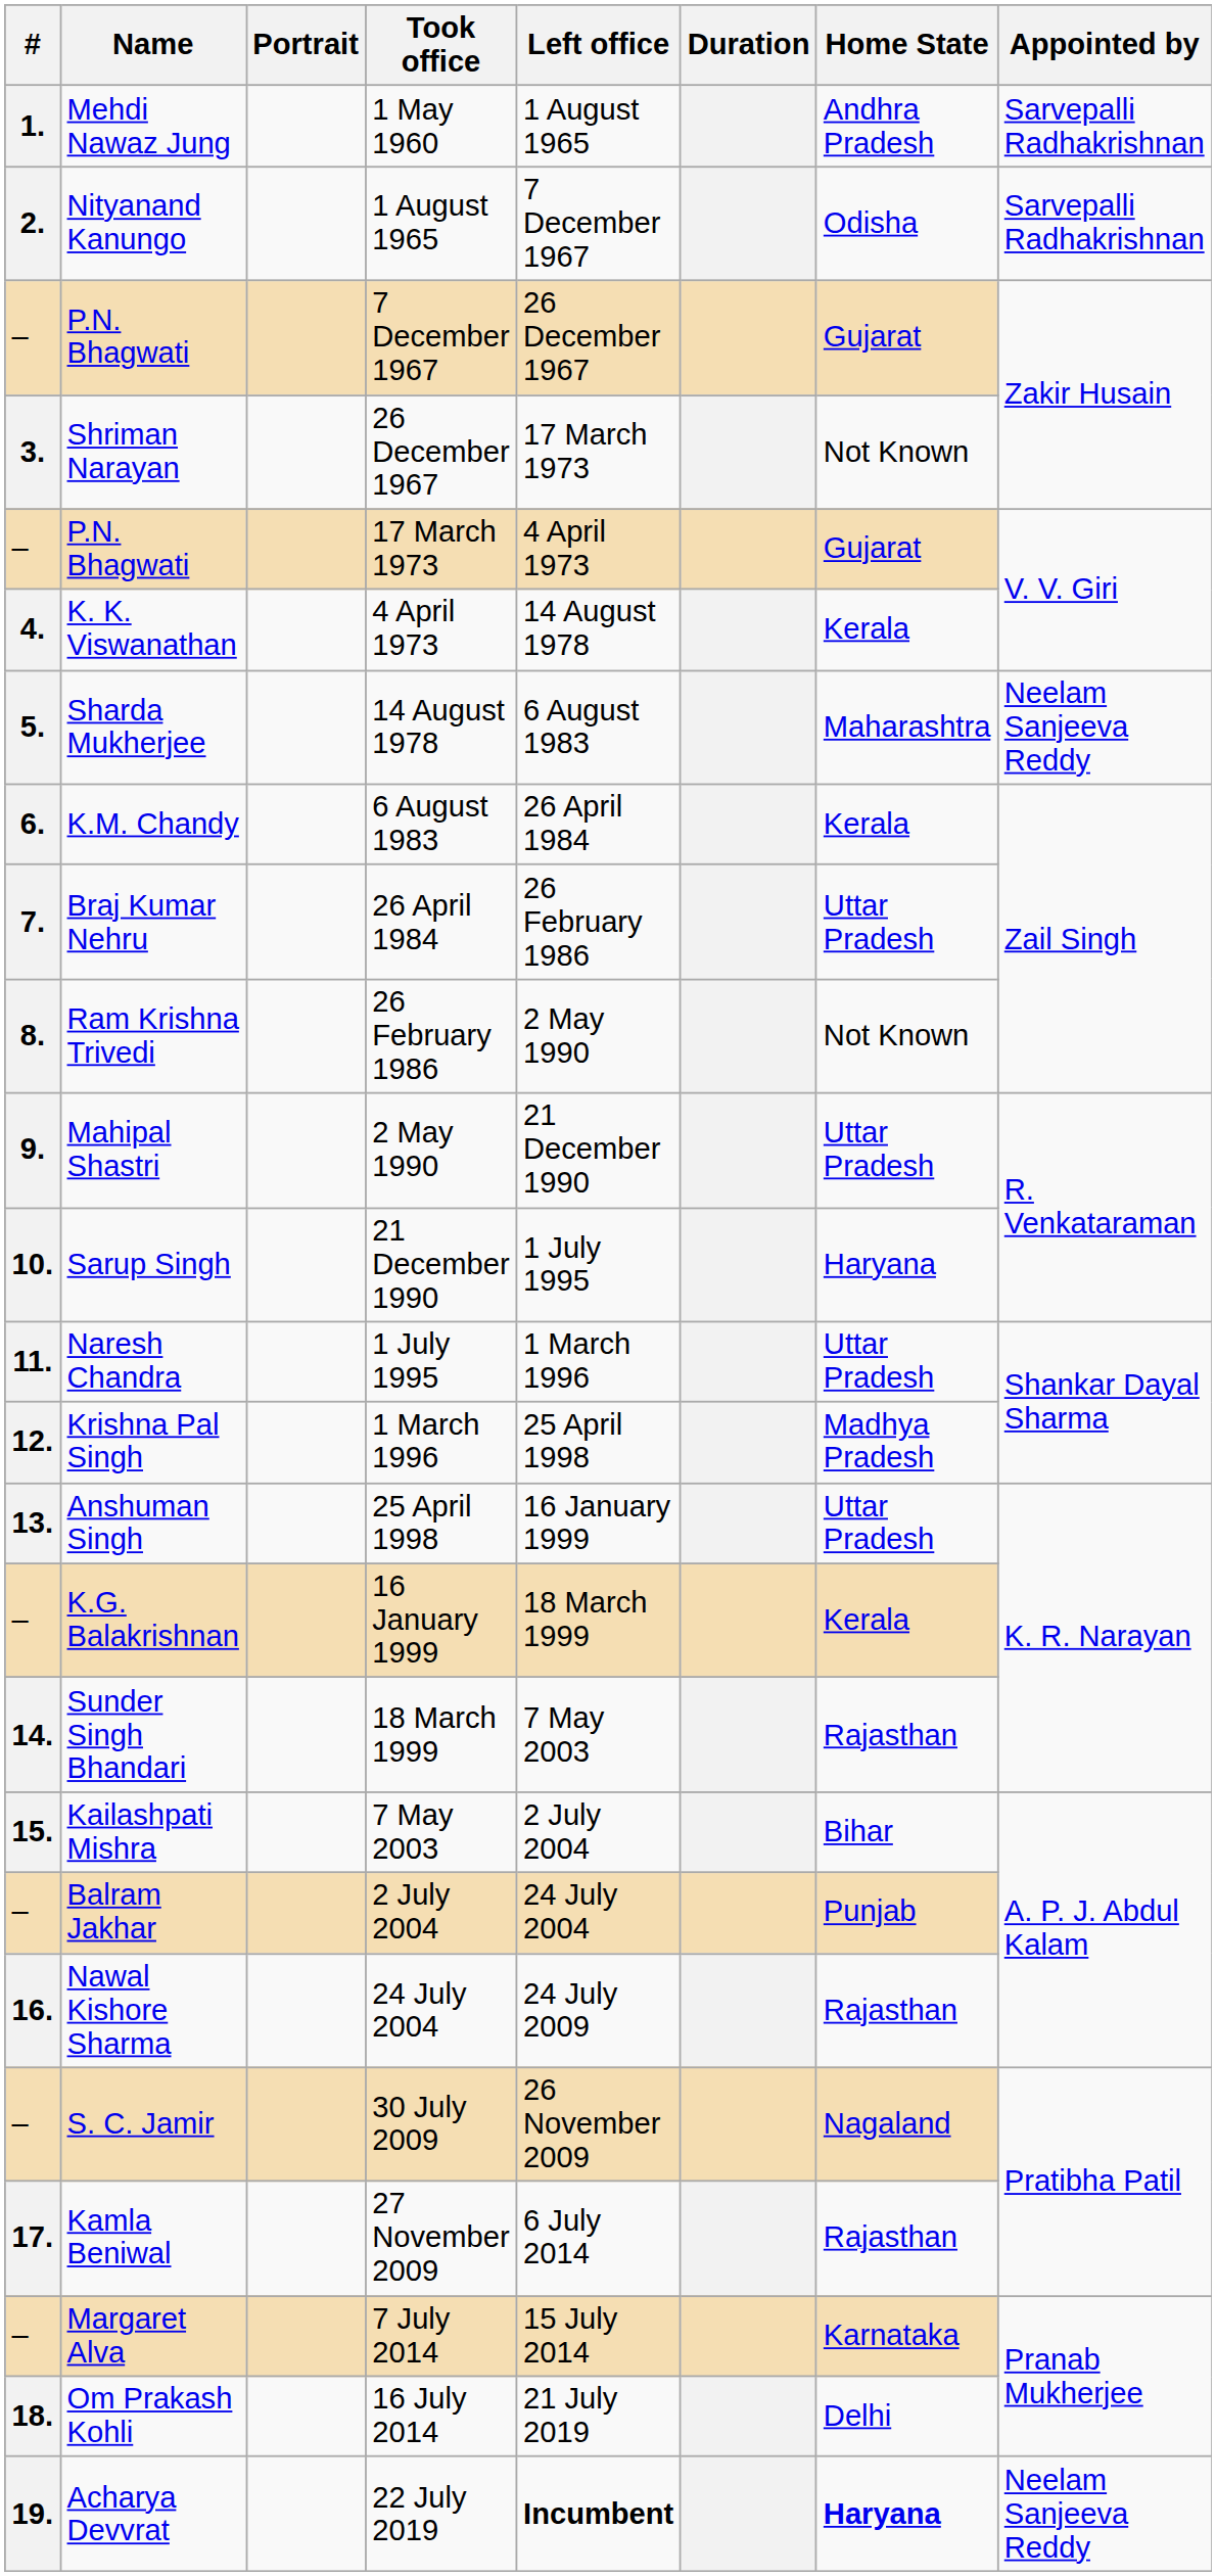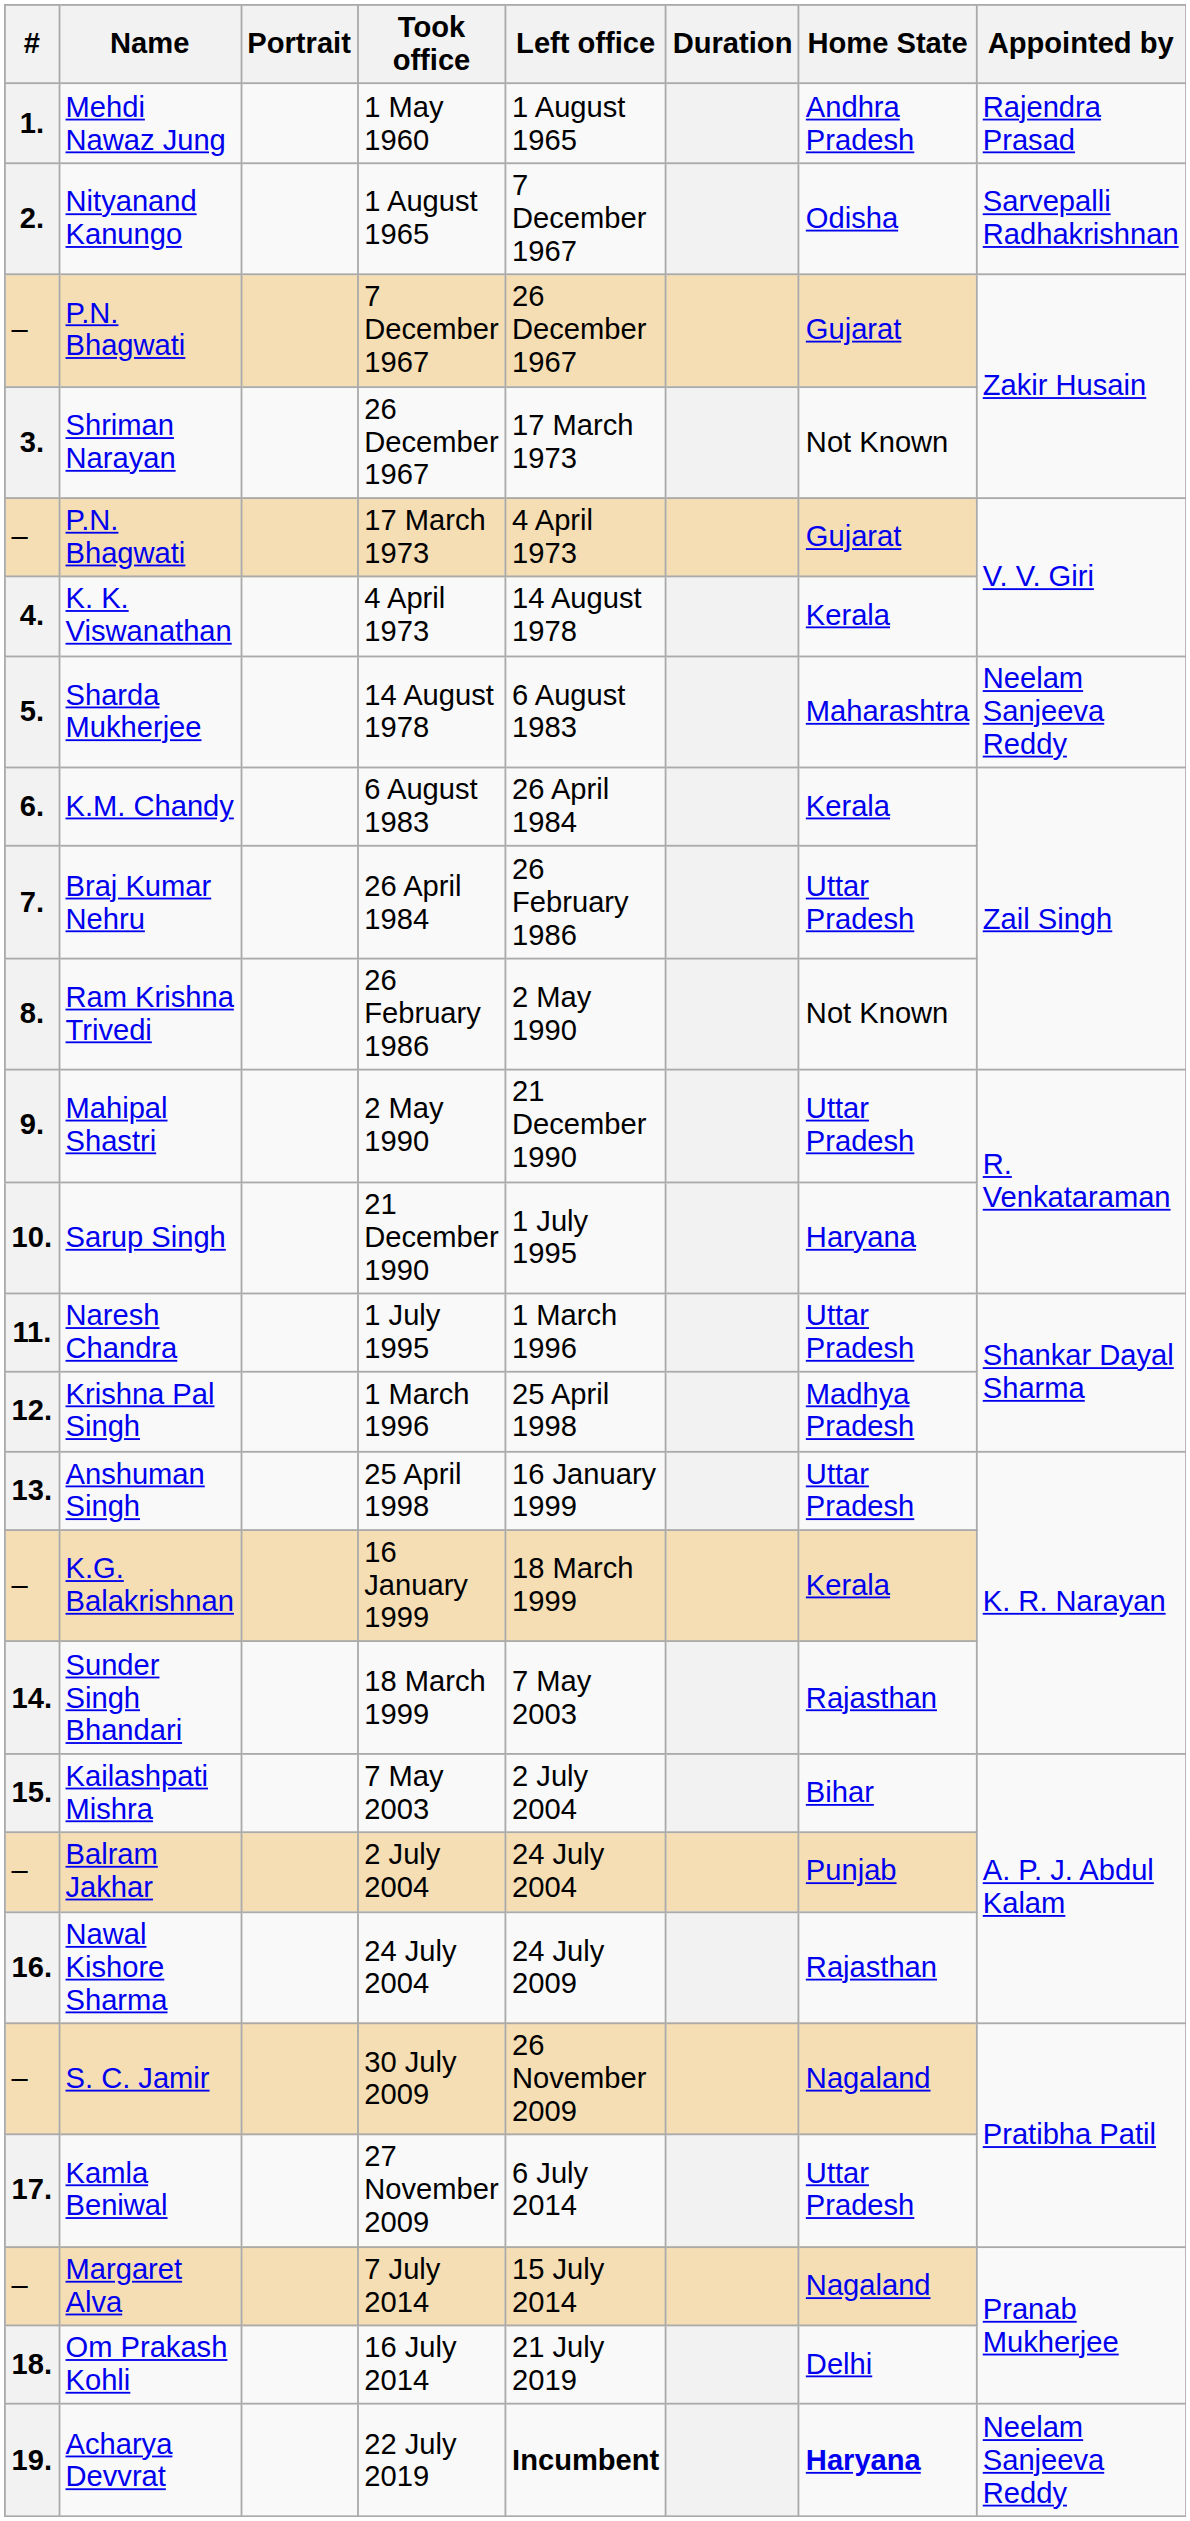1 May 1960 | Appointed by: Sarvepalli Radhakrishnan -> Rajendra Prasad
27 November 2009 | Home State: Rajasthan -> Uttar Pradesh
7 July 2014 | Home State: Karnataka -> Nagaland
